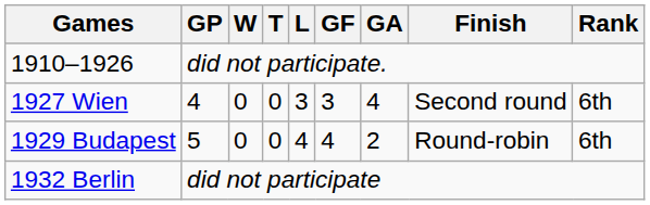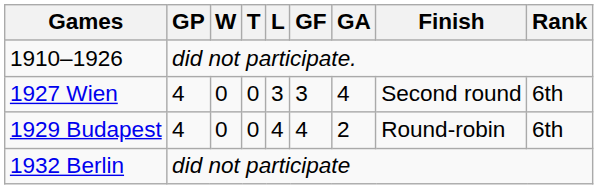1929 Budapest | GP: 5 -> 4
